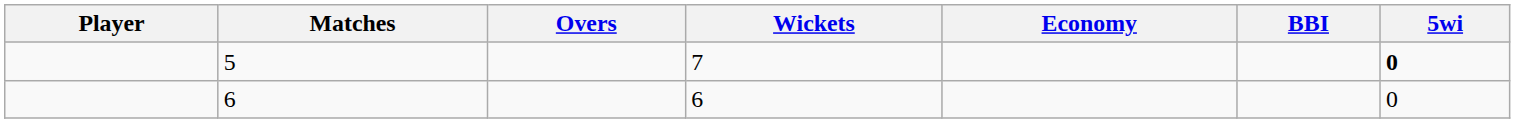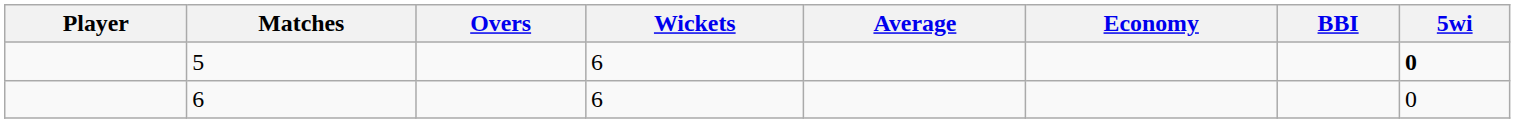+ column: Average
5 | Wickets: 7 -> 6
